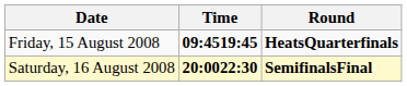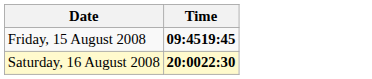- column: Round | HeatsQuarterfinals | SemifinalsFinal
